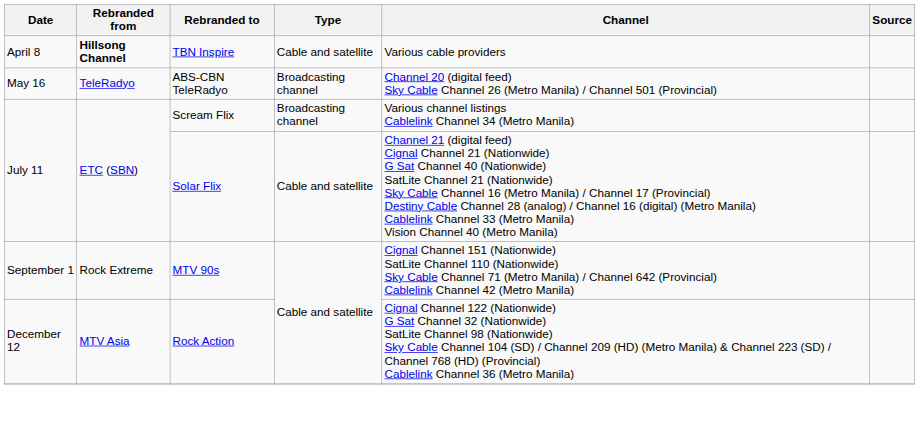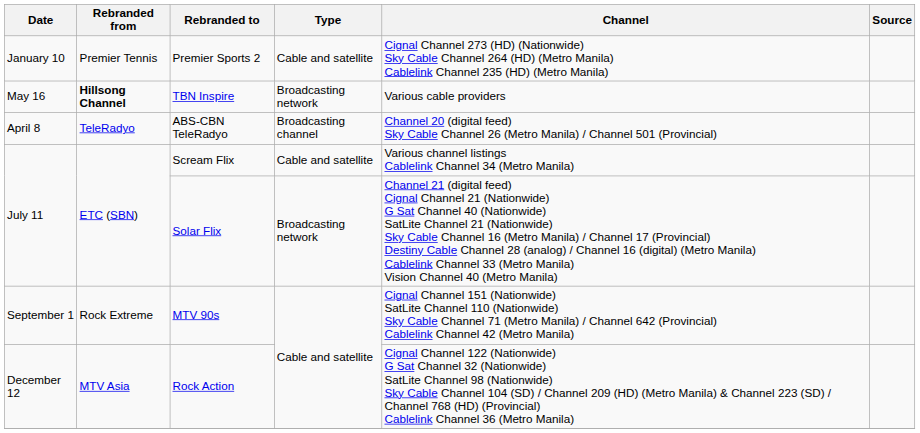+ row: January 10 | Premier Tennis | Premier Sports 2 | Cable and satellite | Cignal Channel 273 (HD) (Nationwide) Sky Cable Channel 264 (HD) (Metro Manila) Cablelink Channel 235 (HD) (Metro Manila)
TBN Inspire | Date: April 8 -> May 16
TBN Inspire | Type: Cable and satellite -> Broadcasting network
ABS-CBN TeleRadyo | Date: May 16 -> April 8
Scream Flix | Type: Broadcasting channel -> Cable and satellite
Solar Flix | Type: Cable and satellite -> Broadcasting network
